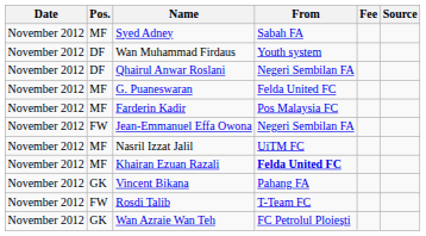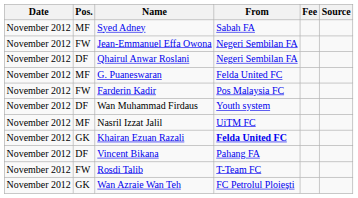rows swapped: Wan Muhammad Firdaus <-> Jean-Emmanuel Effa Owona
Farderin Kadir | Pos.: MF -> FW
Khairan Ezuan Razali | Pos.: MF -> GK
Vincent Bikana | Pos.: GK -> DF
